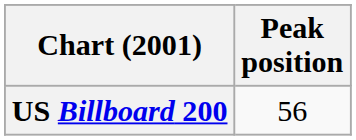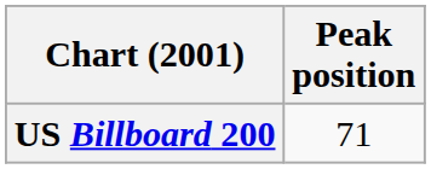US Billboard 200 | Peak position: 56 -> 71
